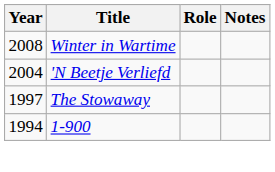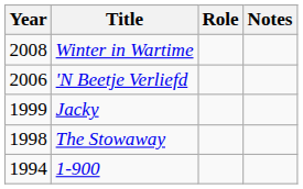'N Beetje Verliefd | Year: 2004 -> 2006
+ row: 1999 | Jacky
The Stowaway | Year: 1997 -> 1998
